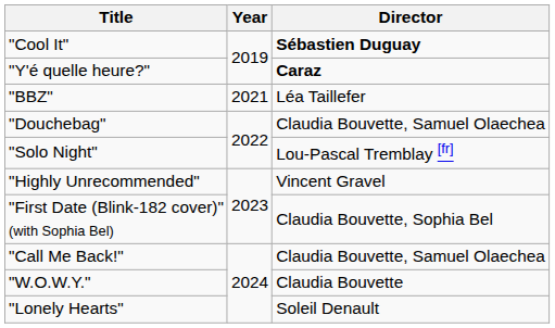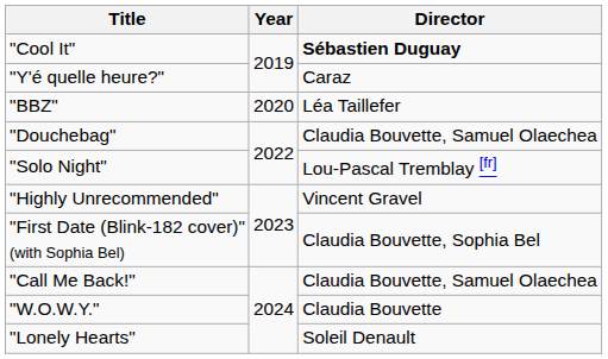"Y'é quelle heure?" | Director: bold -> normal
"BBZ" | Year: 2021 -> 2020
